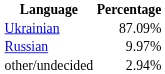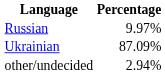rows swapped: Ukrainian <-> Russian
